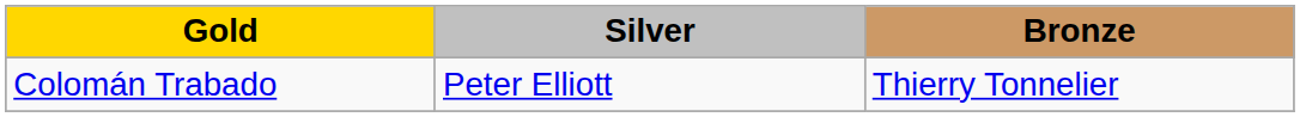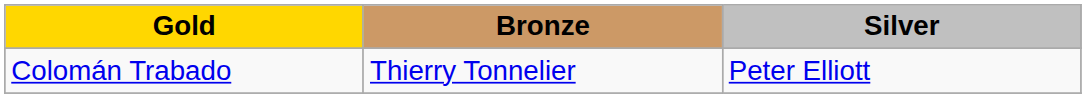columns swapped: Silver <-> Bronze
